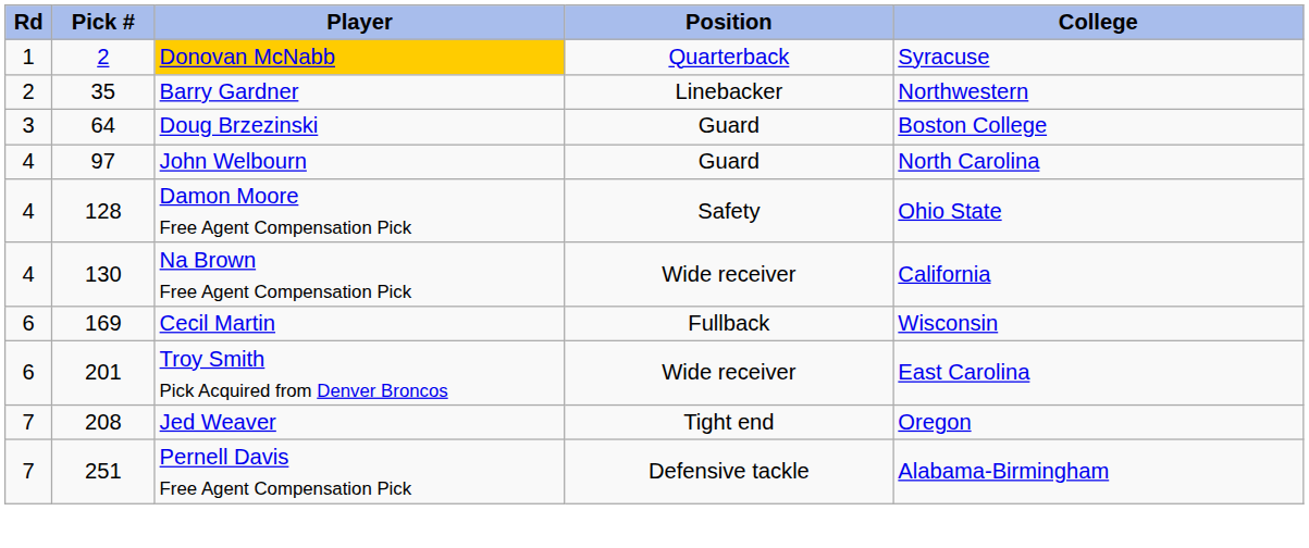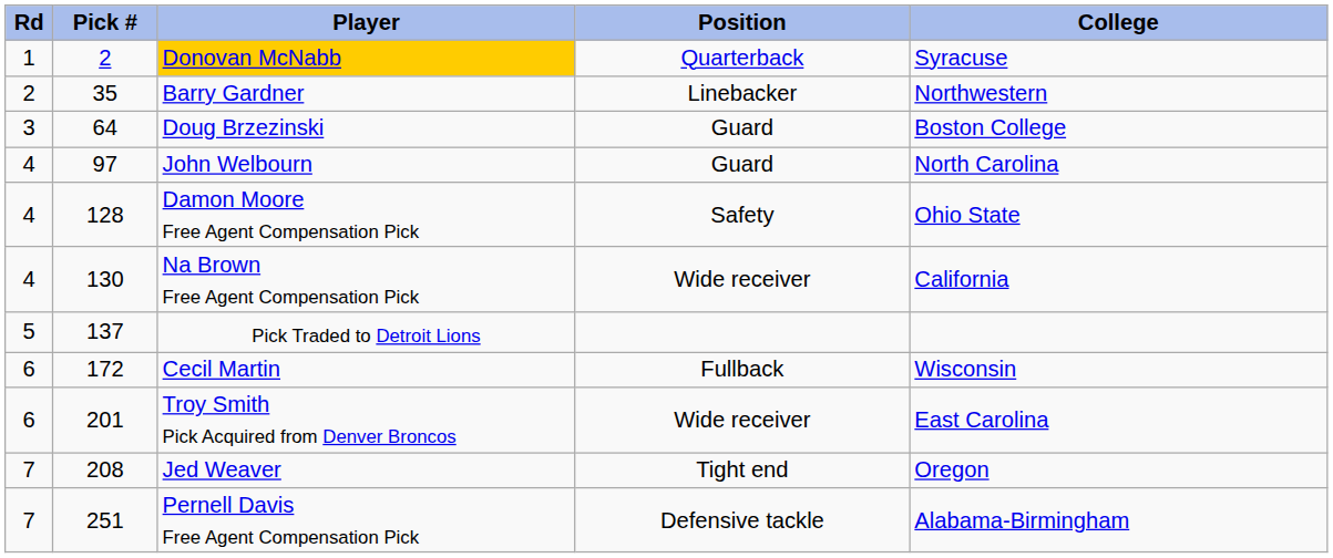+ row: 5 | 137 | Pick Traded to Detroit Lions
Cecil Martin | Pick #: 169 -> 172
